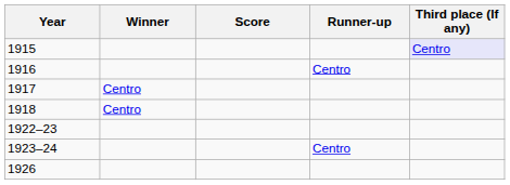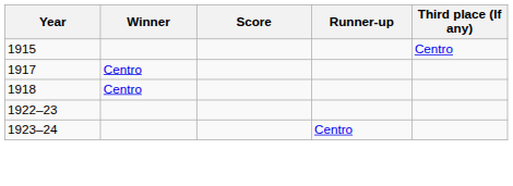1915 | Third place (If any): lavender background -> no background
- row: 1916 | Centro
- row: 1926
